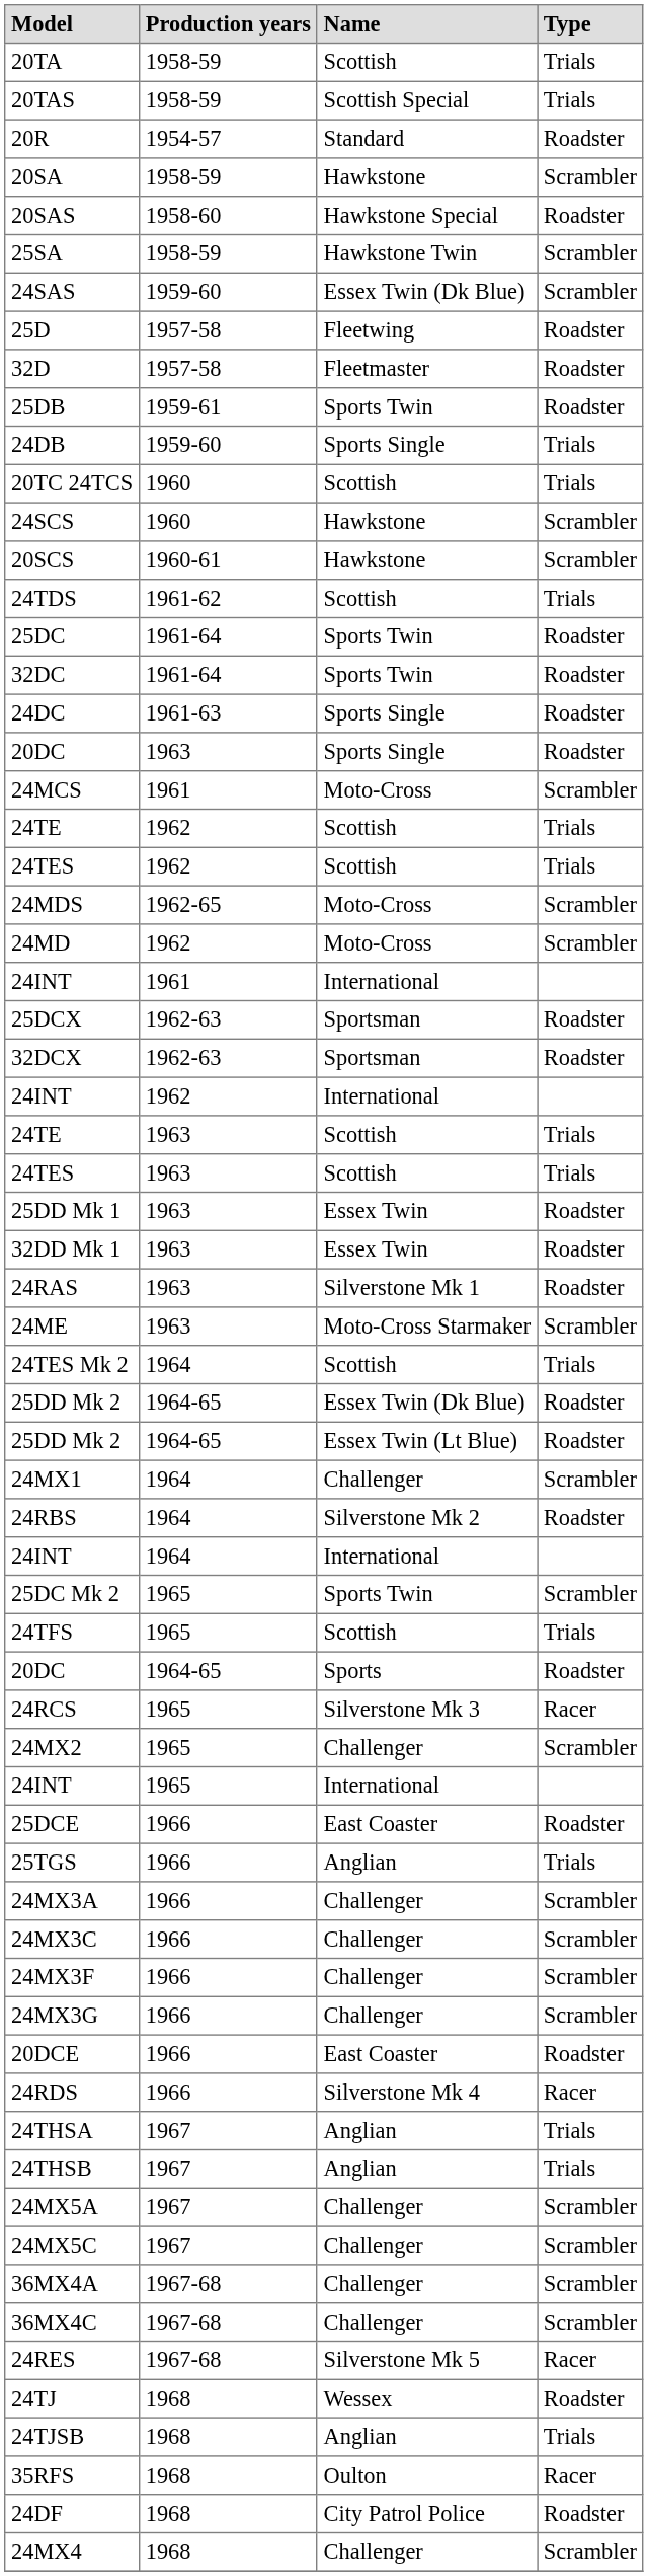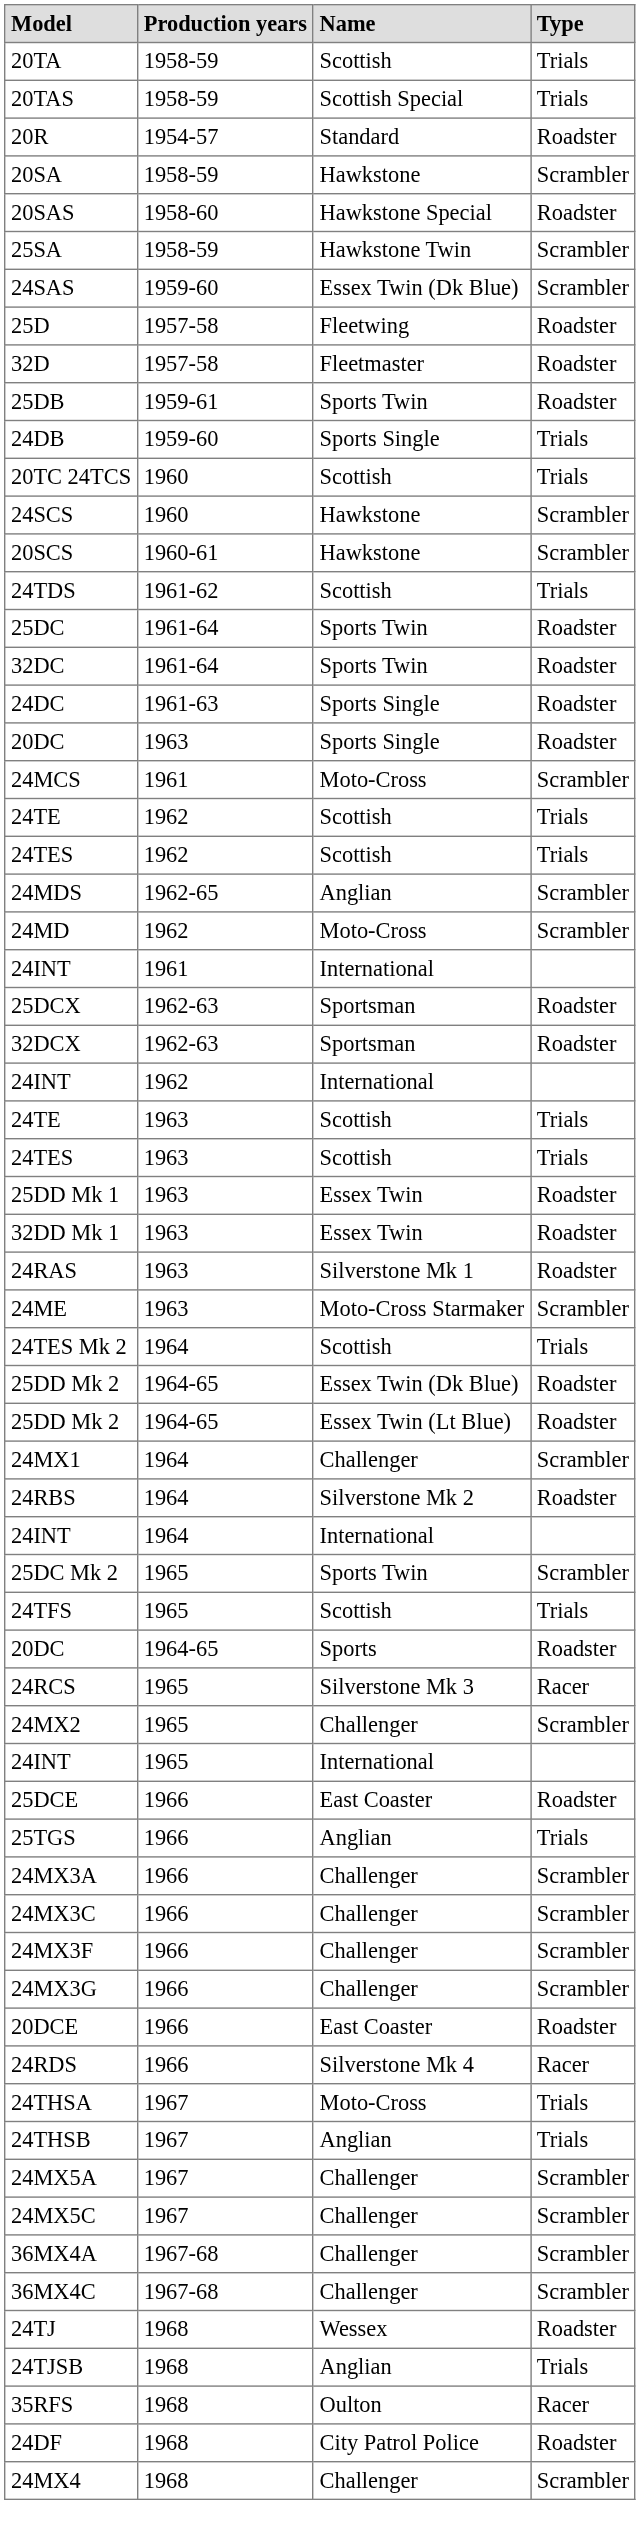24MDS | Name: Moto-Cross -> Anglian
24THSA | Name: Anglian -> Moto-Cross
- row: 24RES | 1967-68 | Silverstone Mk 5 | Racer
